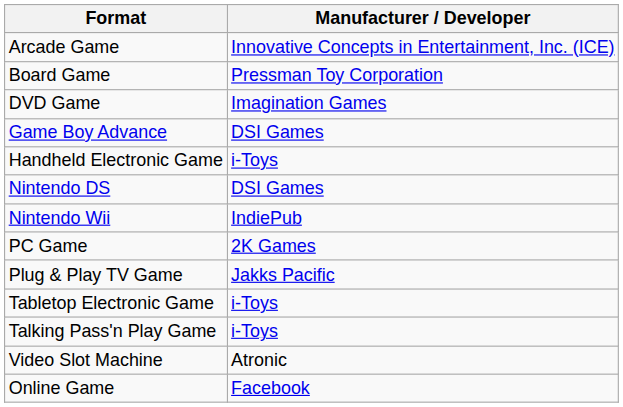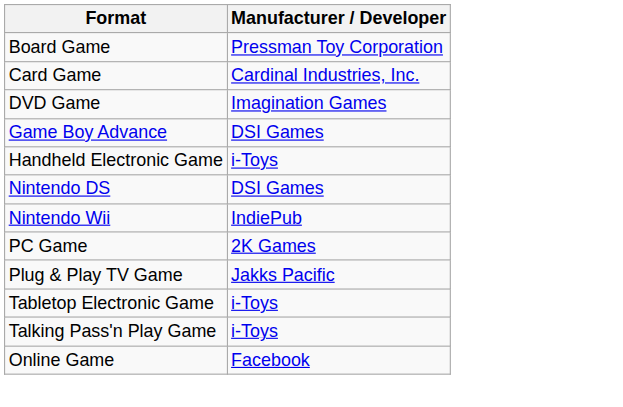- row: Arcade Game | Innovative Concepts in Entertainment, Inc. (ICE)
+ row: Card Game | Cardinal Industries, Inc.
- row: Video Slot Machine | Atronic
